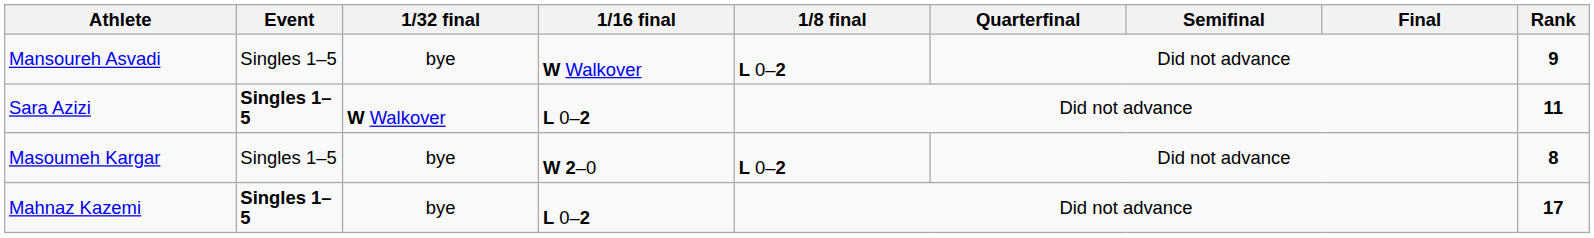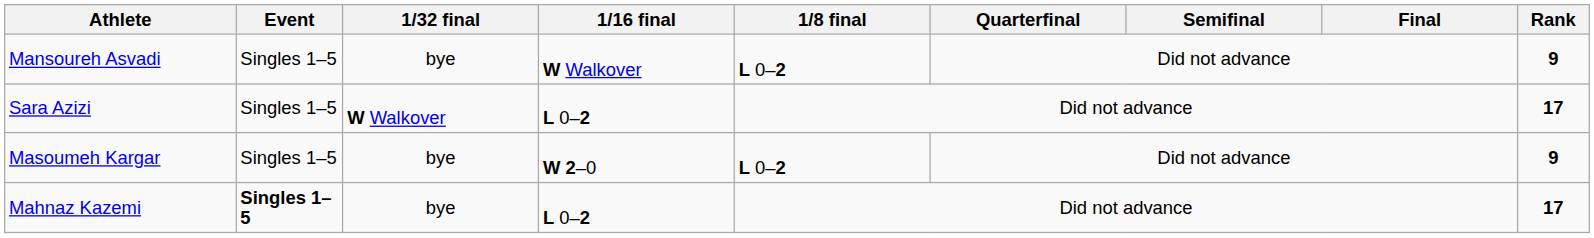Sara Azizi | Event: bold -> normal
Sara Azizi | Rank: 11 -> 17
Masoumeh Kargar | Rank: 8 -> 9
